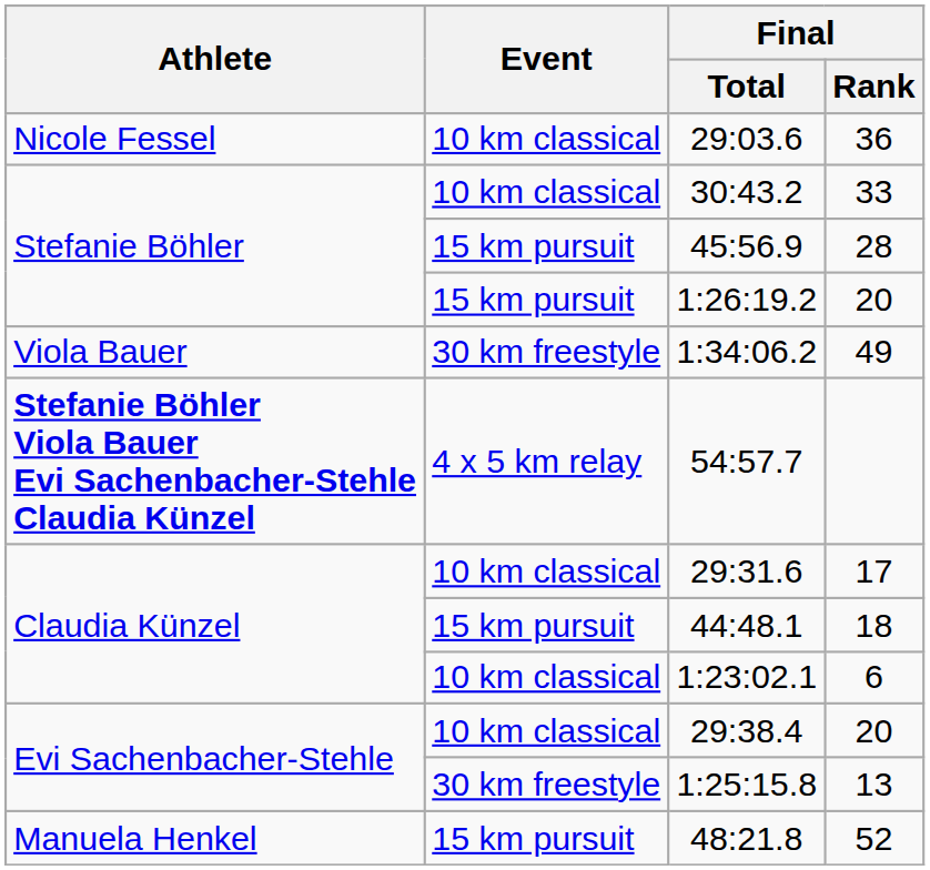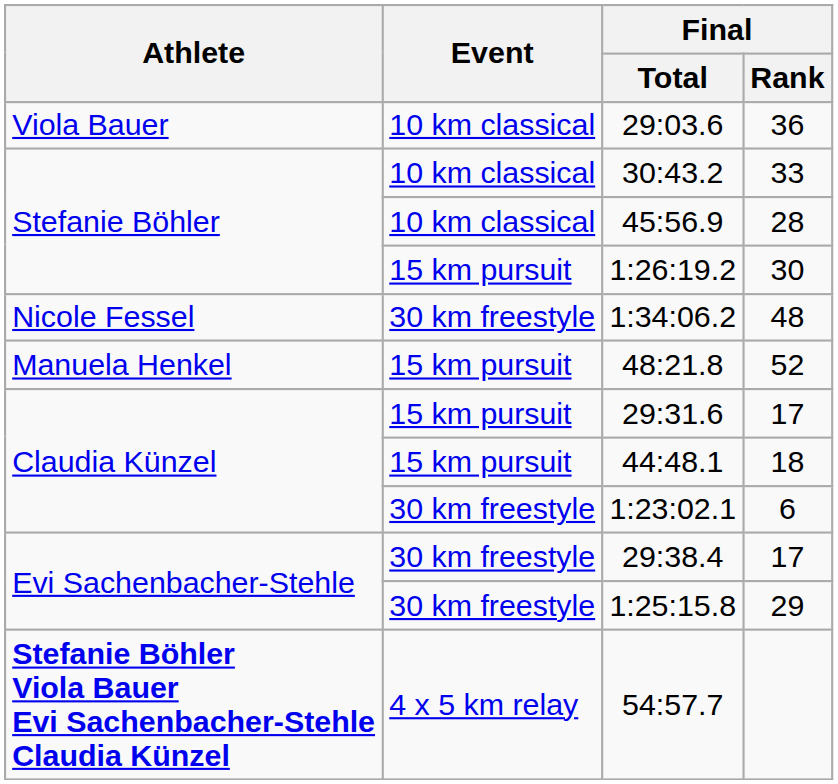29:03.6 | Athlete: Nicole Fessel -> Viola Bauer
45:56.9 | Event: 15 km pursuit -> 10 km classical
1:26:19.2 | Final / Rank: 20 -> 30
1:34:06.2 | Athlete: Viola Bauer -> Nicole Fessel
1:34:06.2 | Final / Rank: 49 -> 48
rows swapped: 48:21.8 <-> 54:57.7
29:31.6 | Event: 10 km classical -> 15 km pursuit
1:23:02.1 | Event: 10 km classical -> 30 km freestyle
29:38.4 | Event: 10 km classical -> 30 km freestyle
29:38.4 | Final / Rank: 20 -> 17
1:25:15.8 | Final / Rank: 13 -> 29
